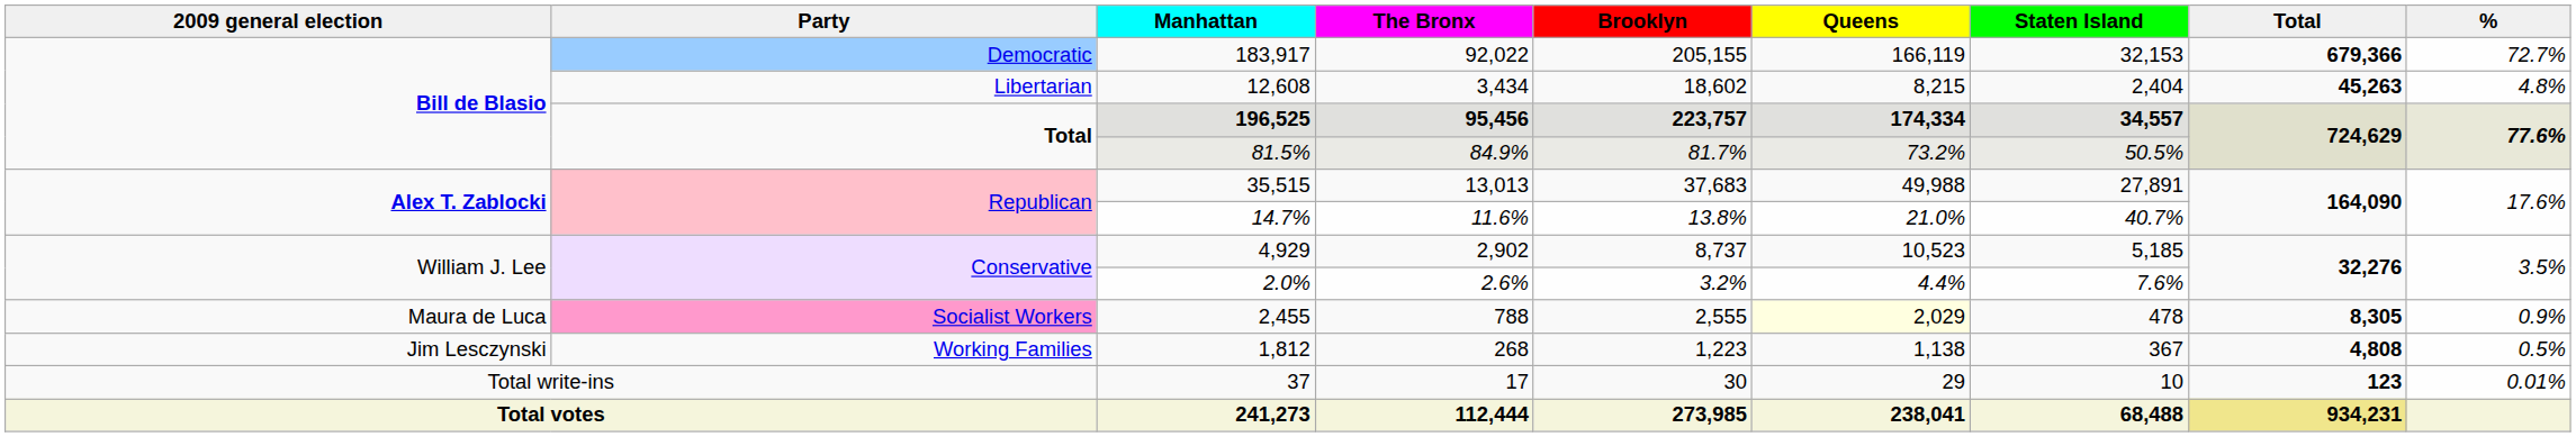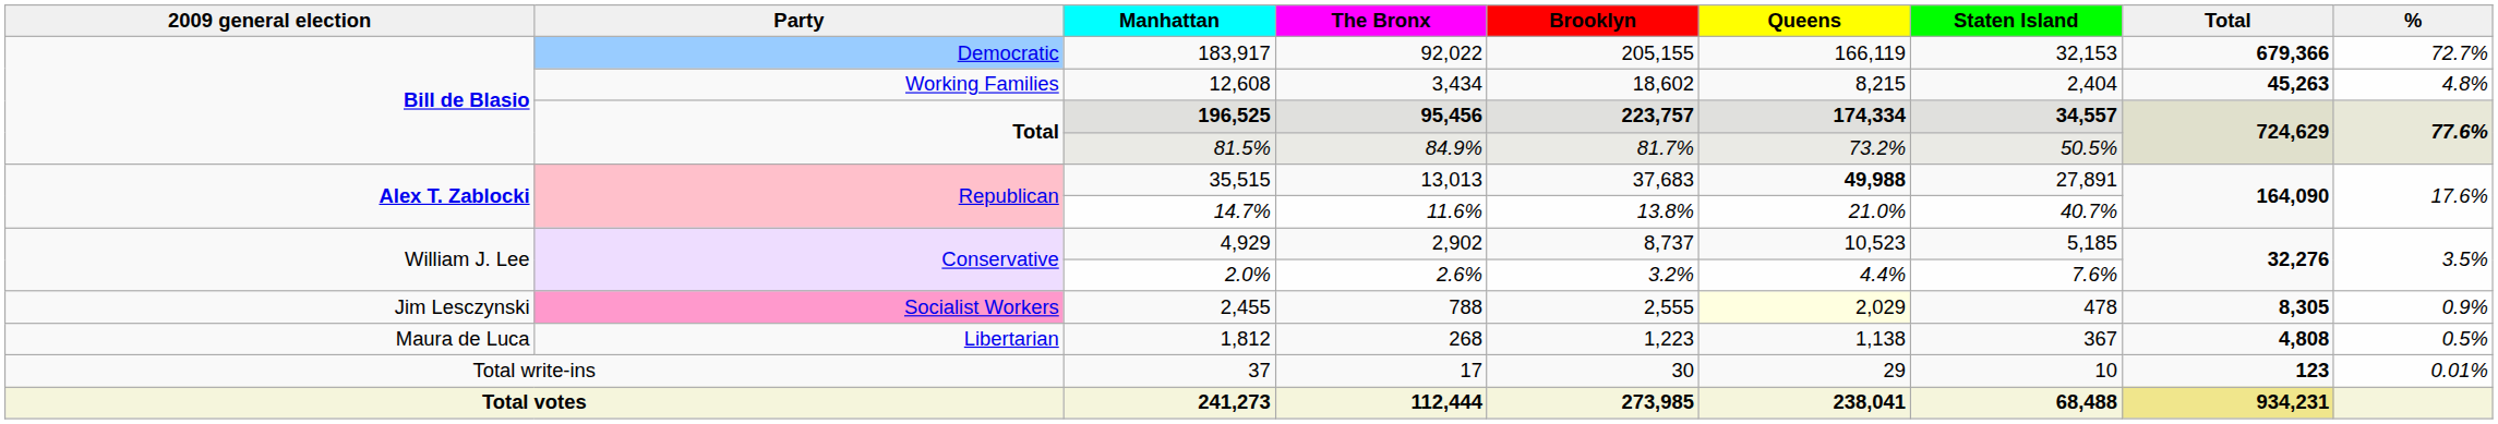12,608 | Party: Libertarian -> Working Families
35,515 | Queens: normal -> bold
2,455 | 2009 general election: Maura de Luca -> Jim Lesczynski
1,812 | 2009 general election: Jim Lesczynski -> Maura de Luca
1,812 | Party: Working Families -> Libertarian
